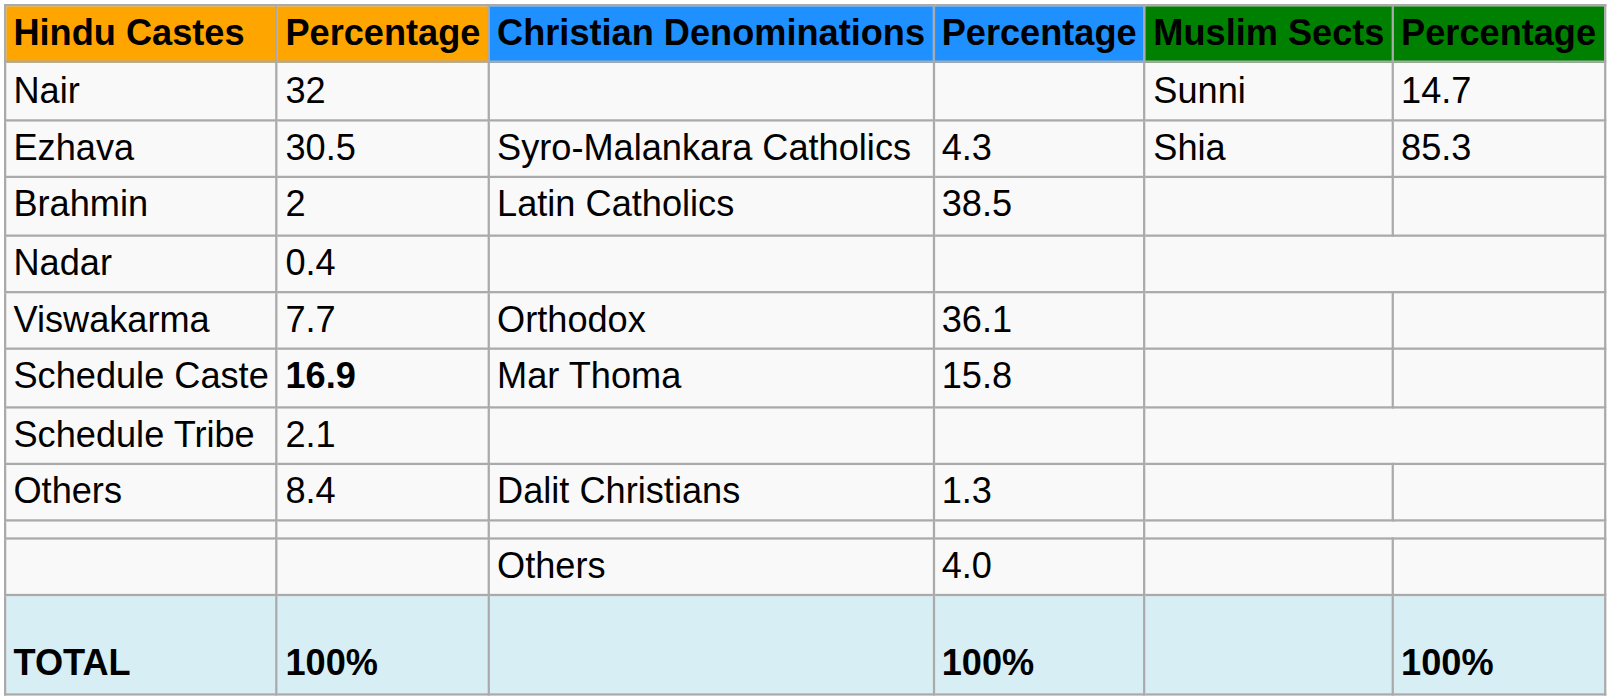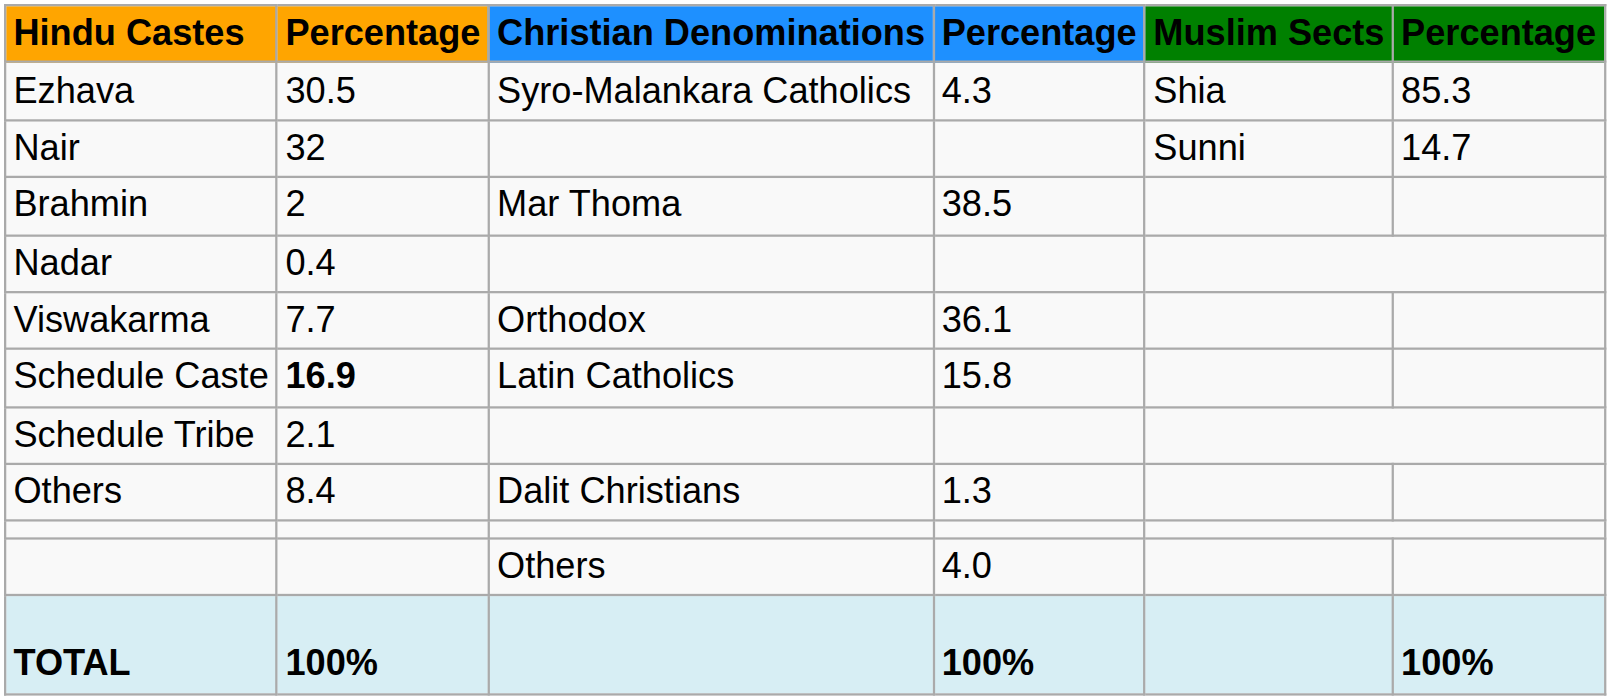rows swapped: Nair <-> Ezhava
Brahmin | column 3: Latin Catholics -> Mar Thoma
Schedule Caste | column 3: Mar Thoma -> Latin Catholics
